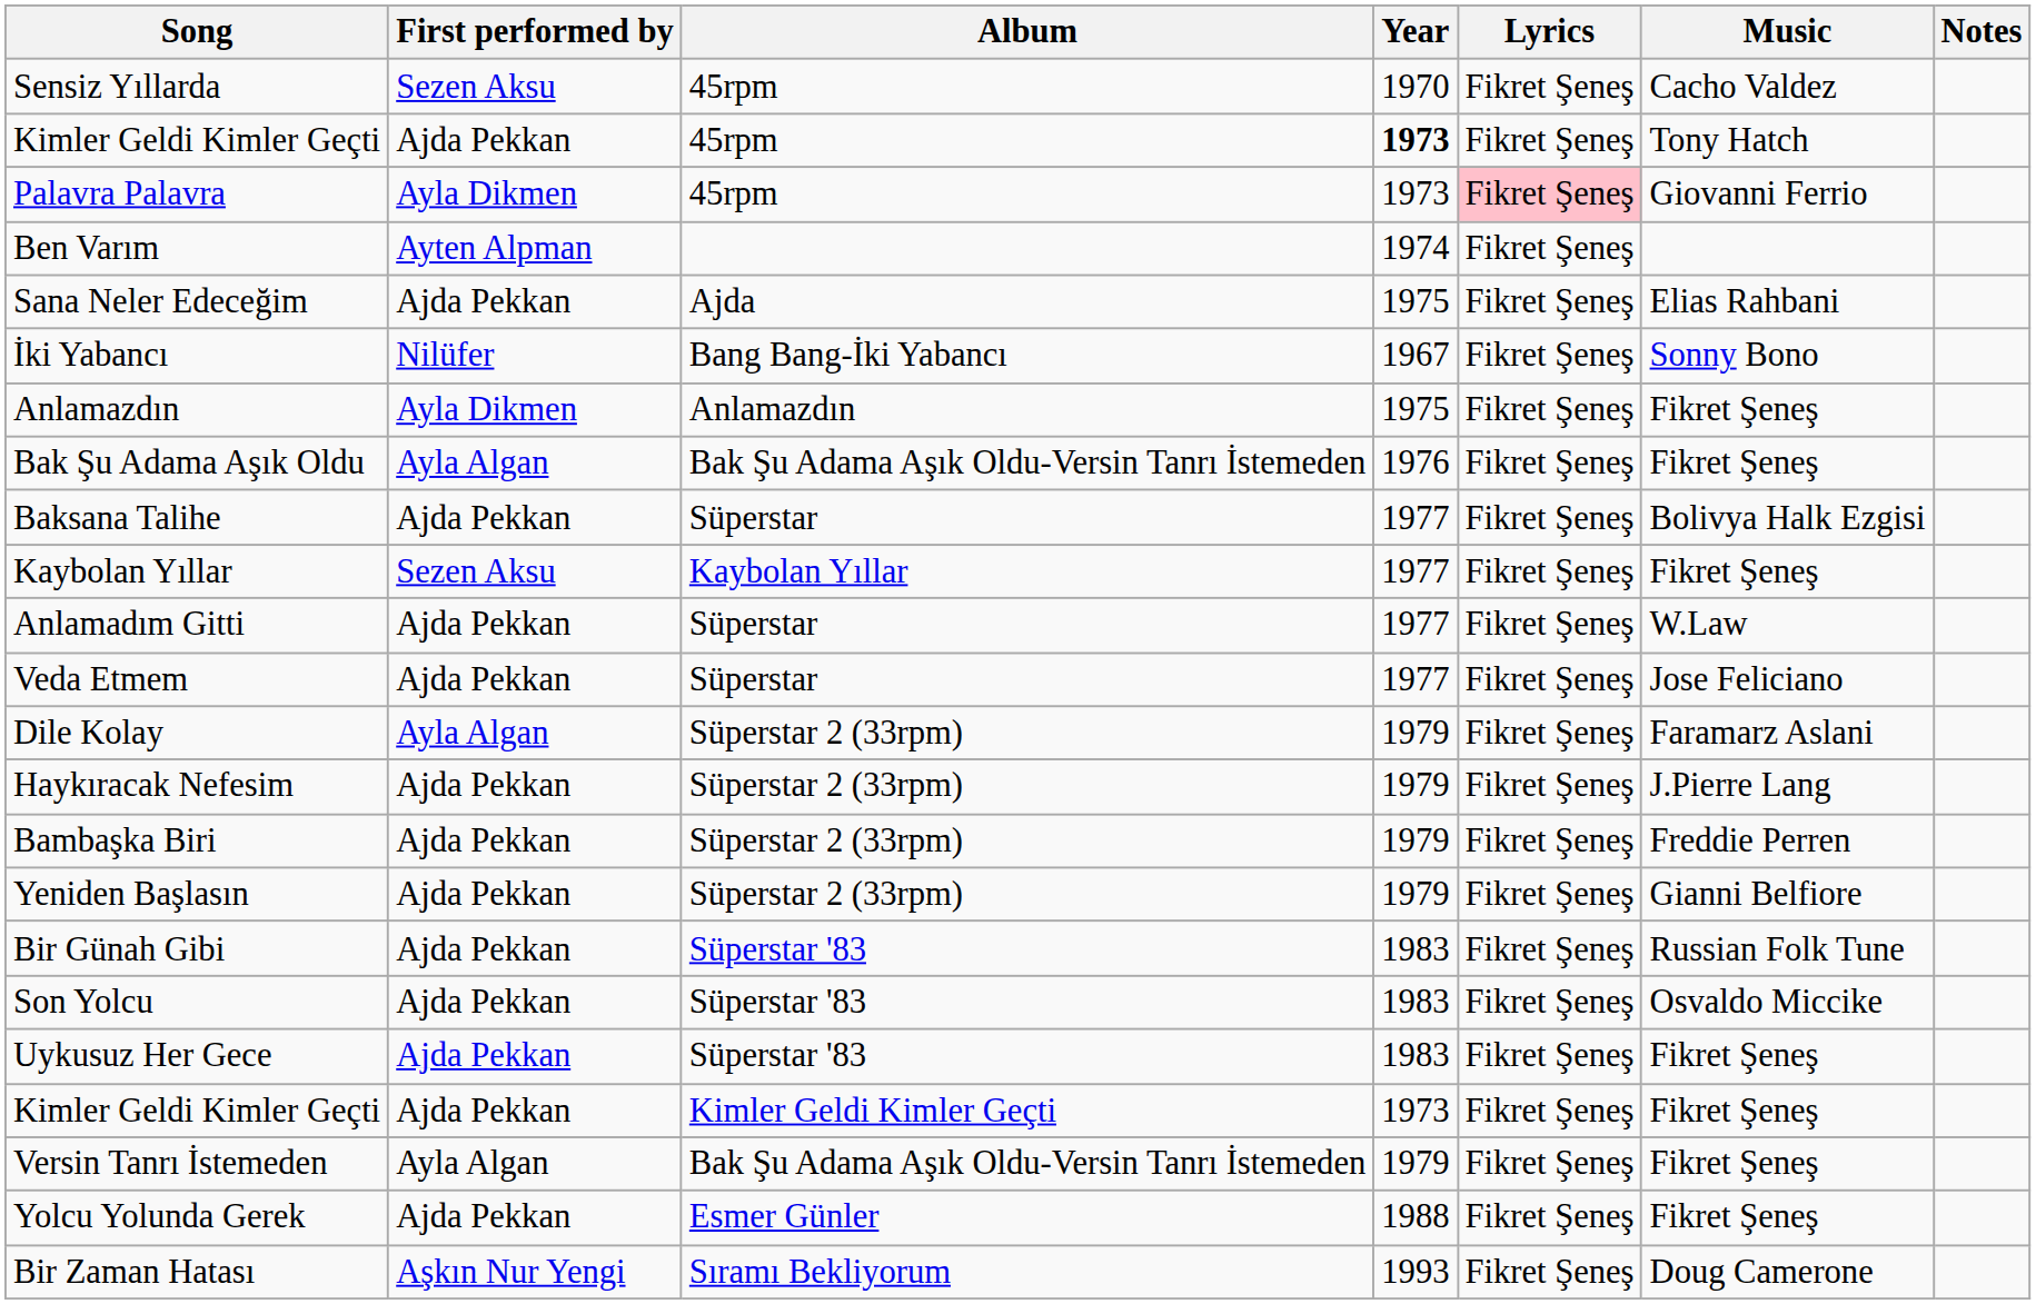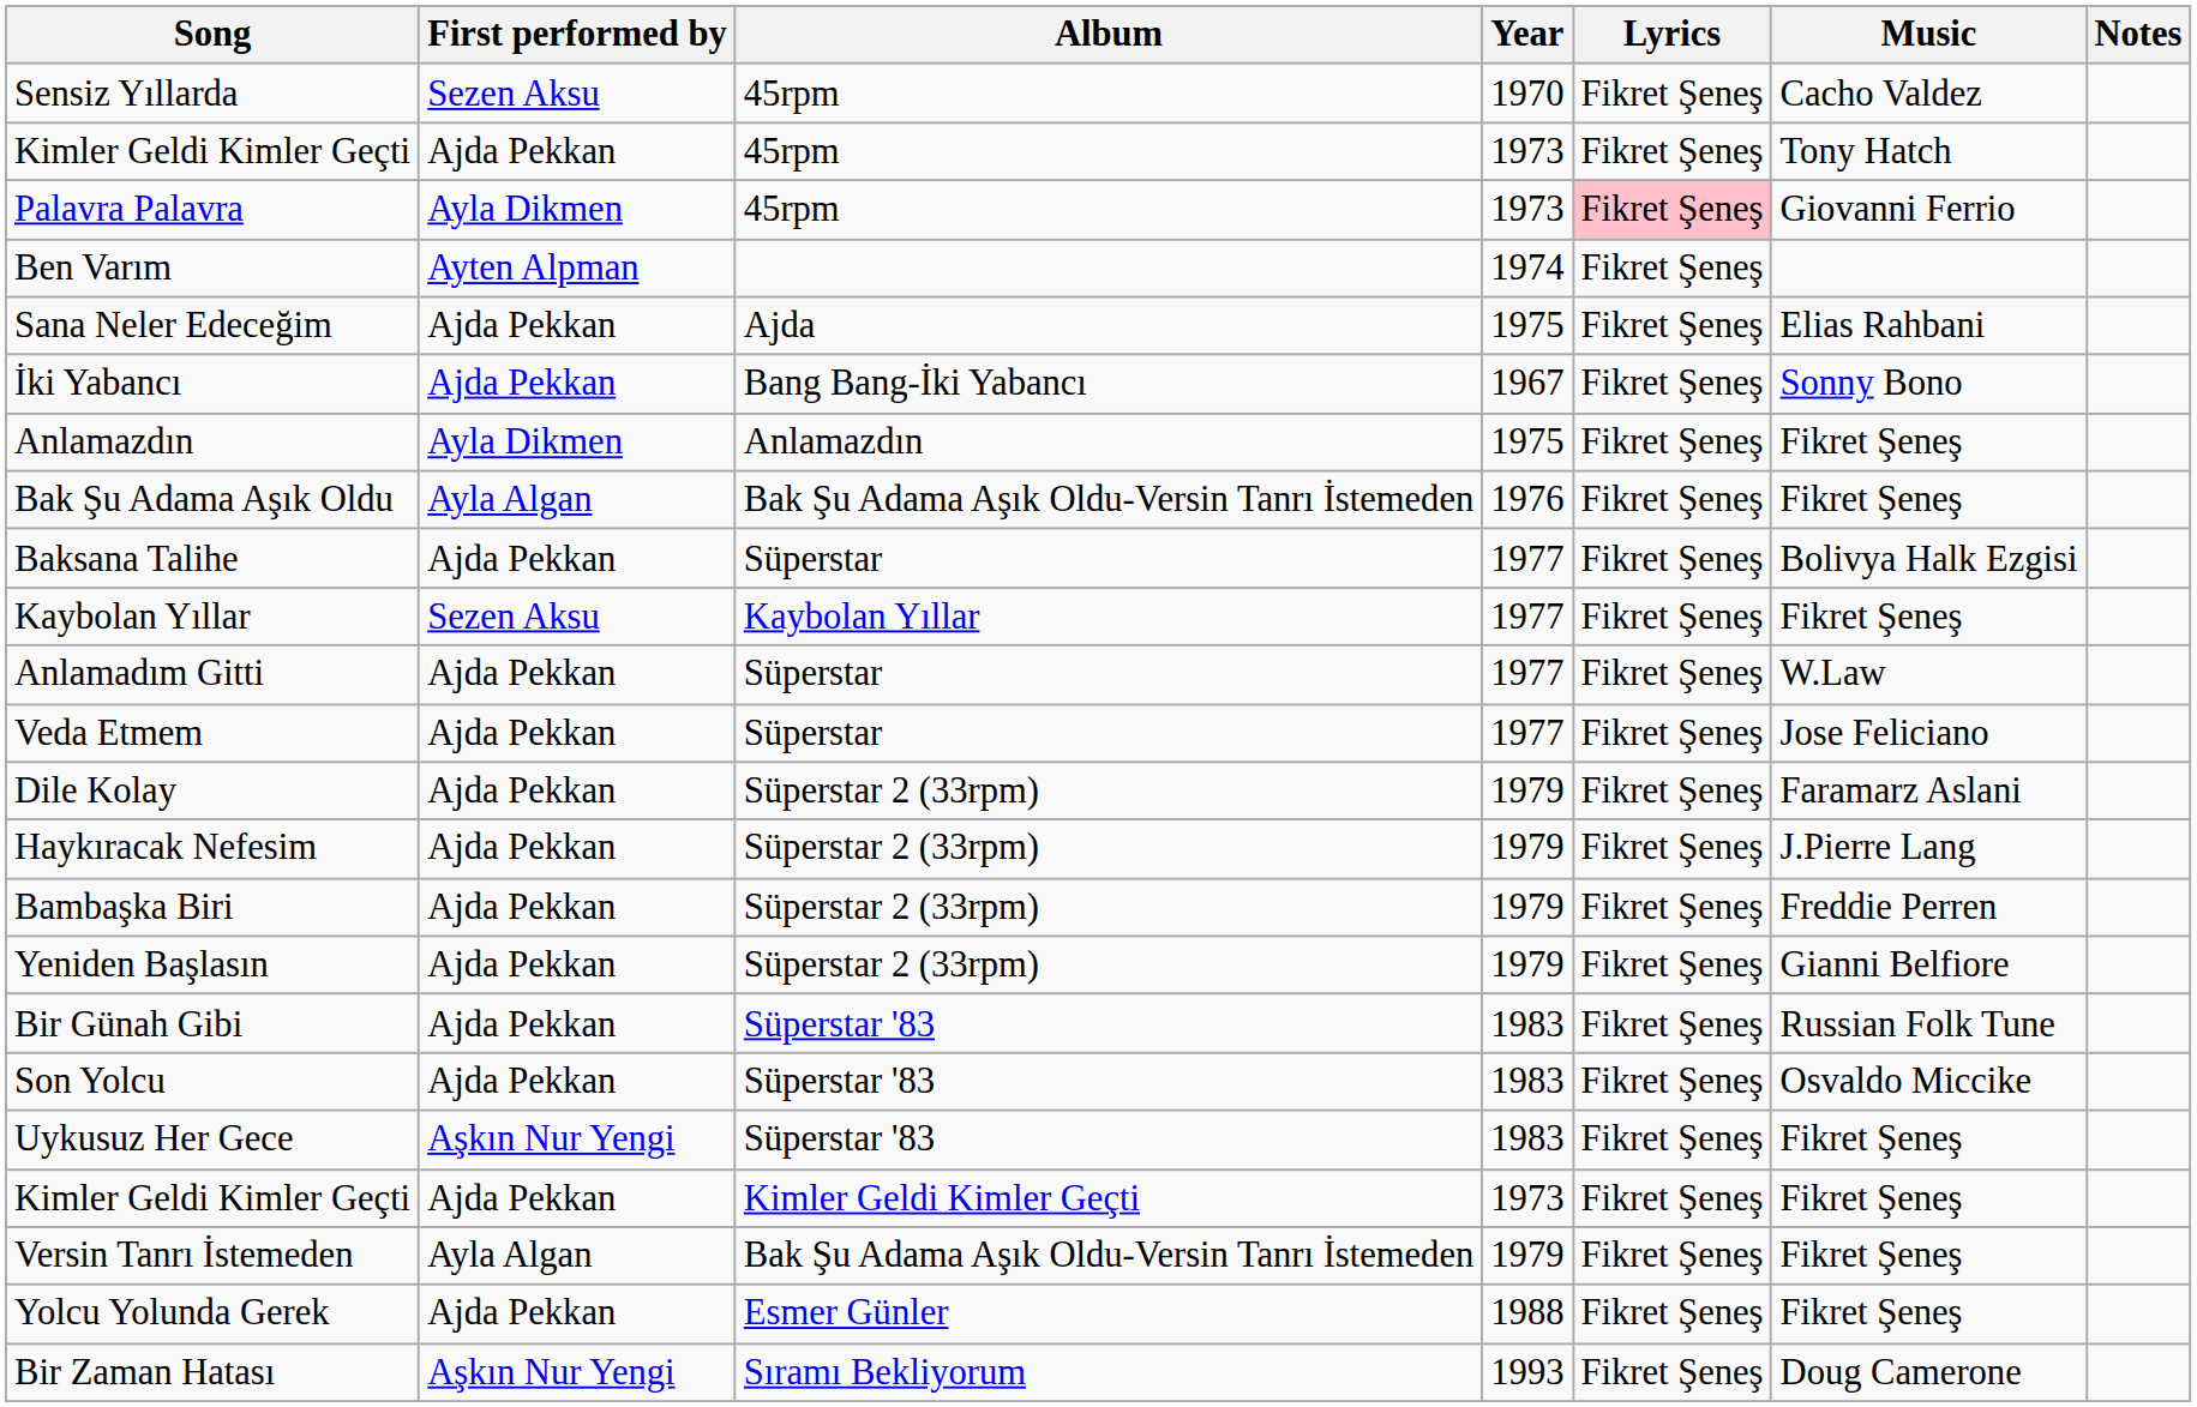Kimler Geldi Kimler Geçti / 45rpm | Year: bold -> normal
İki Yabancı | First performed by: Nilüfer -> Ajda Pekkan
Dile Kolay | First performed by: Ayla Algan -> Ajda Pekkan
Uykusuz Her Gece | First performed by: Ajda Pekkan -> Aşkın Nur Yengi
